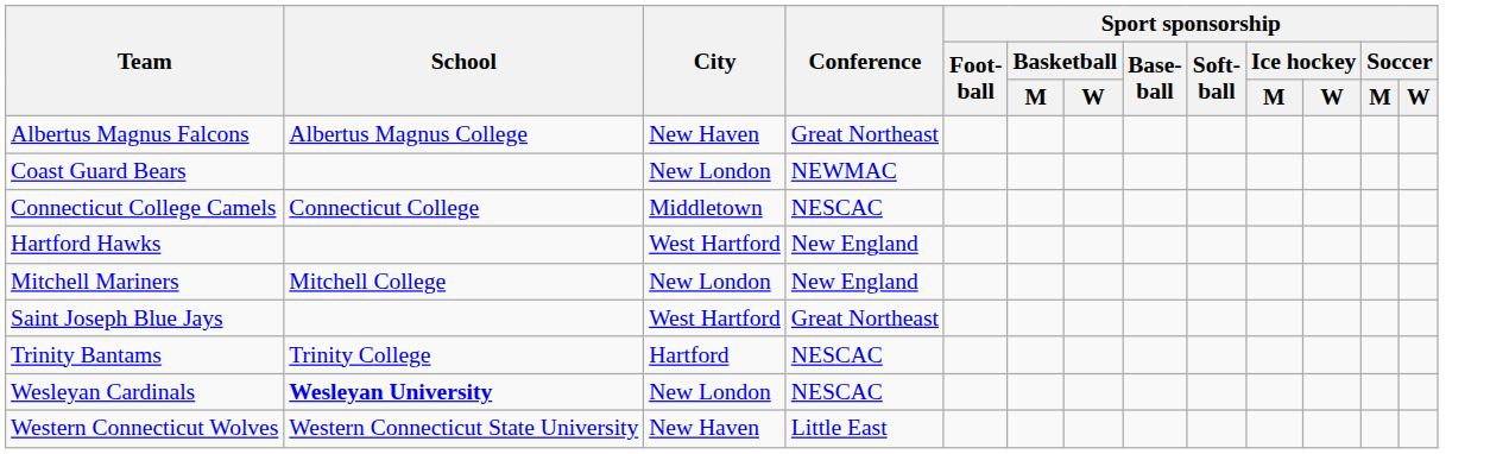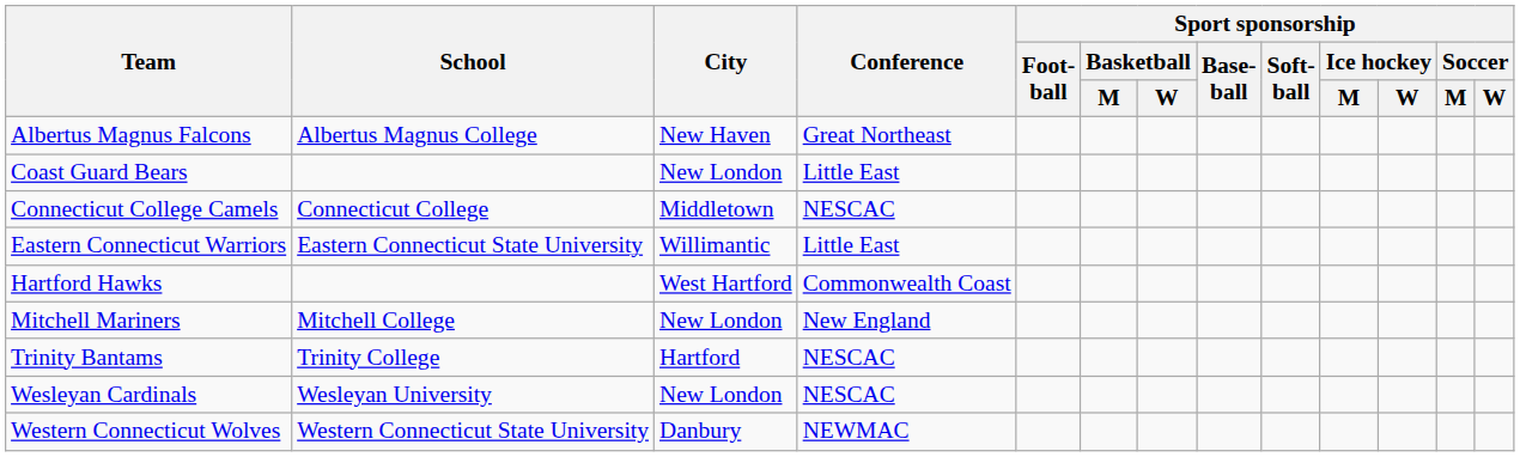Coast Guard Bears | Conference: NEWMAC -> Little East
+ row: Eastern Connecticut Warriors | Eastern Connecticut State University | Willimantic | Little East
Hartford Hawks | Conference: New England -> Commonwealth Coast
- row: Saint Joseph Blue Jays | West Hartford | Great Northeast
Wesleyan Cardinals | School: bold -> normal
Western Connecticut Wolves | City: New Haven -> Danbury
Western Connecticut Wolves | Conference: Little East -> NEWMAC
